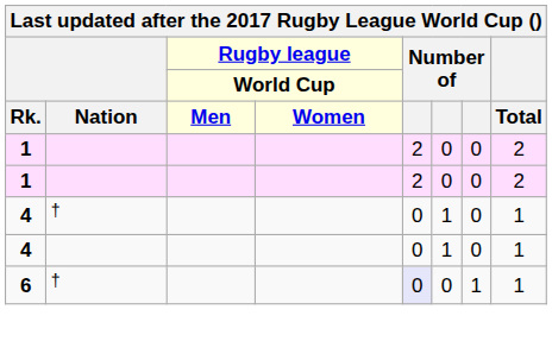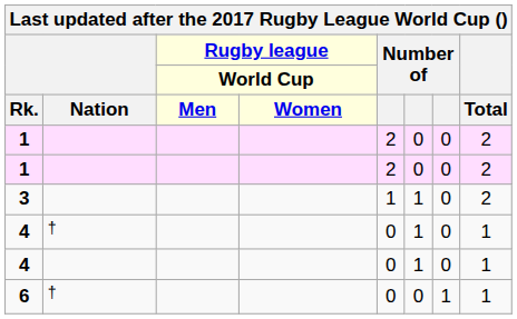+ row: 3 | 1 | 1 | 0 | 2
6 | column 5: lavender background -> no background
